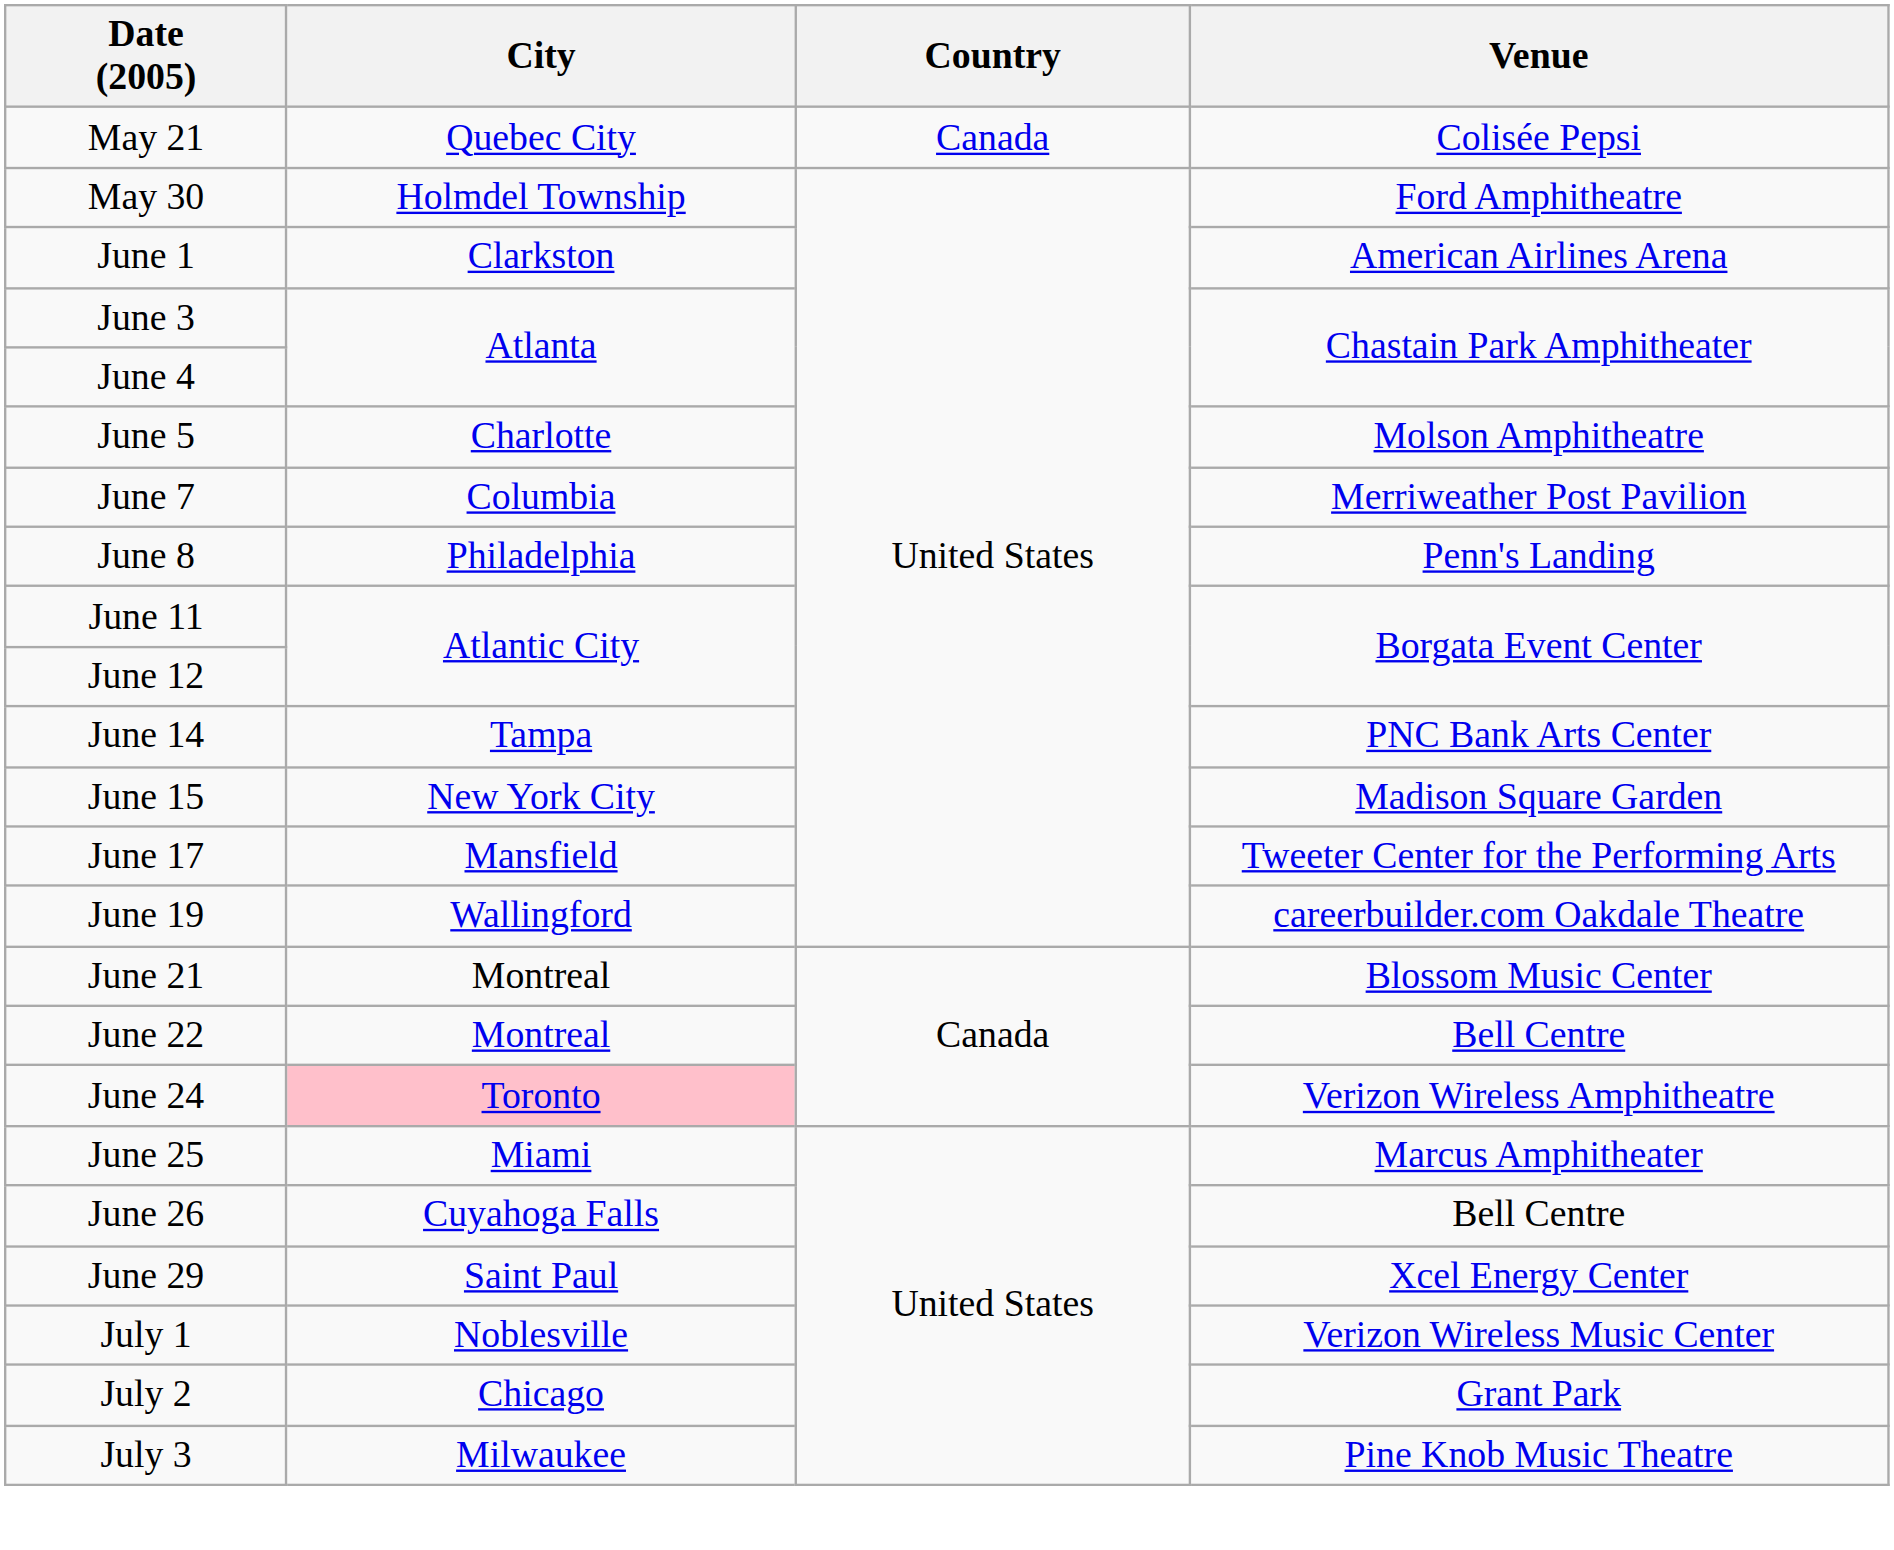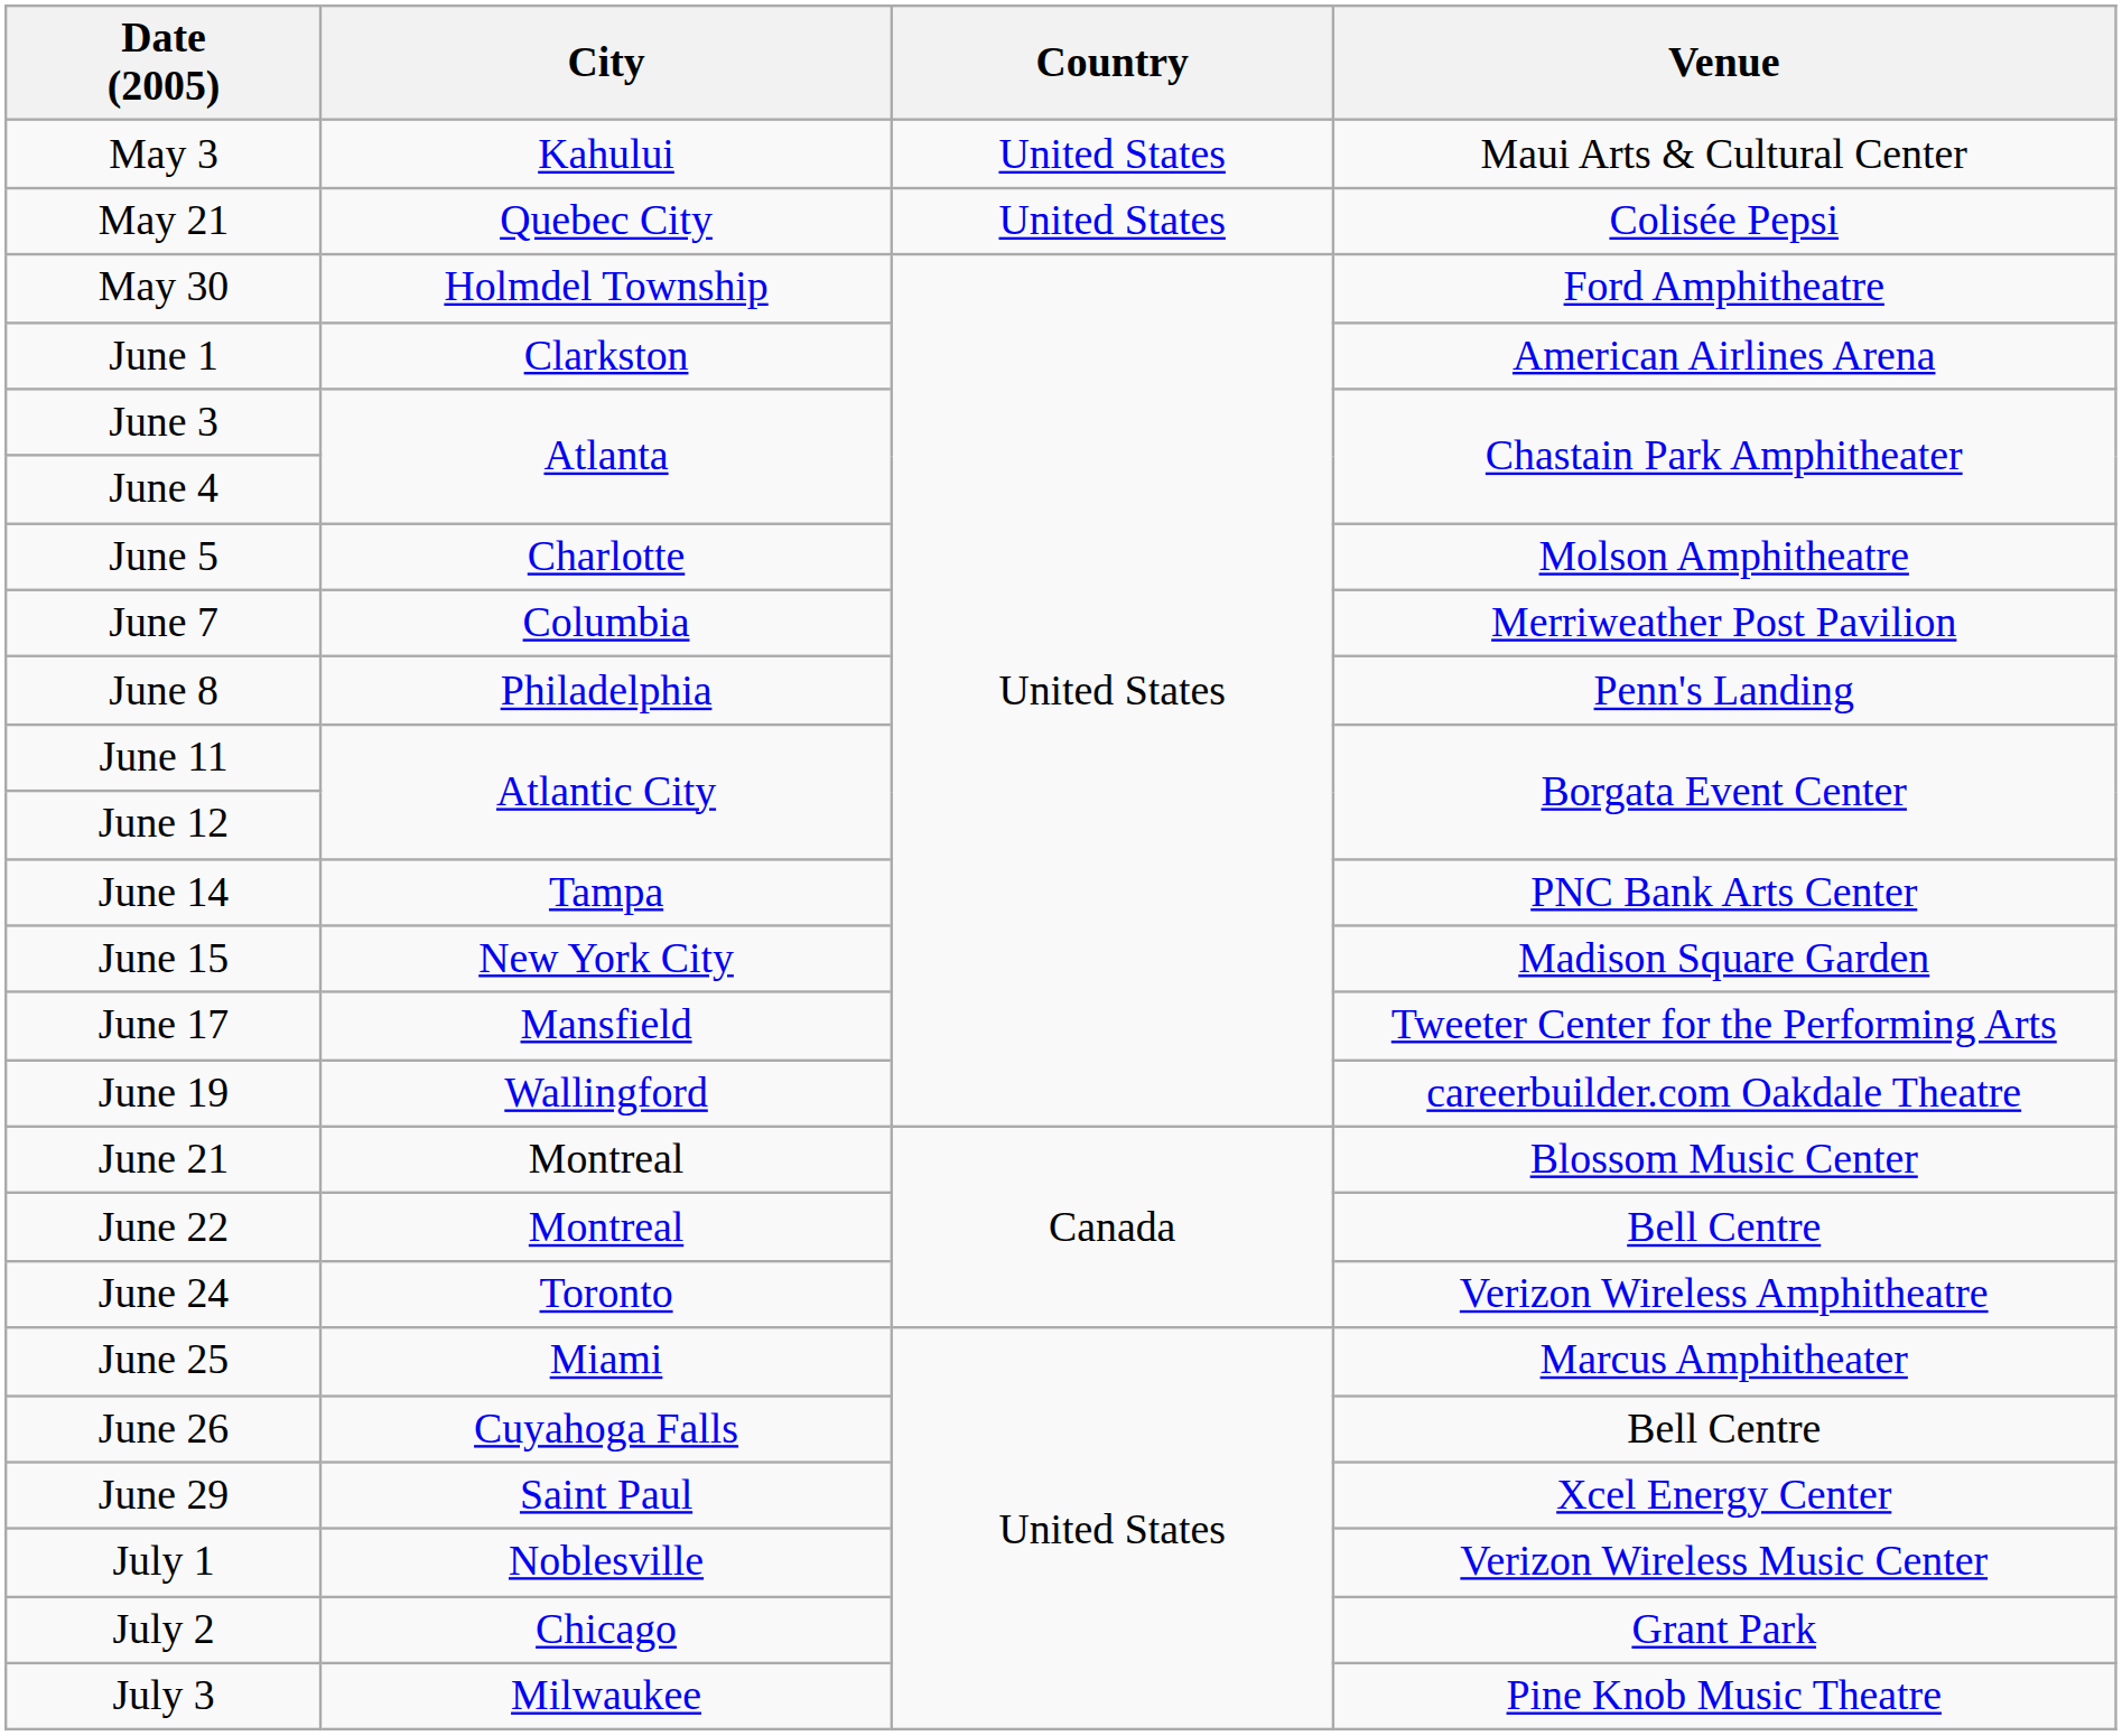+ row: May 3 | Kahului | United States | Maui Arts & Cultural Center
May 21 | Country: Canada -> United States
June 24 | City: pink background -> no background
